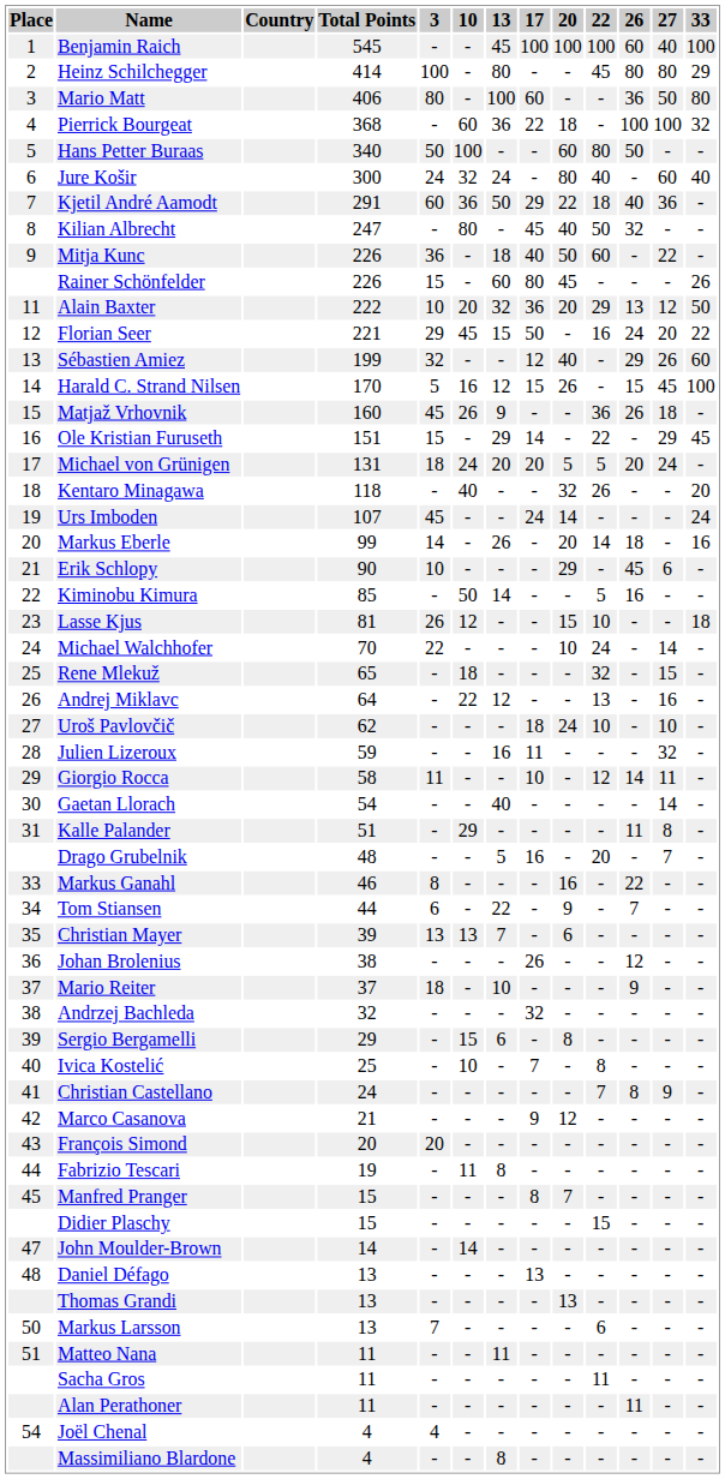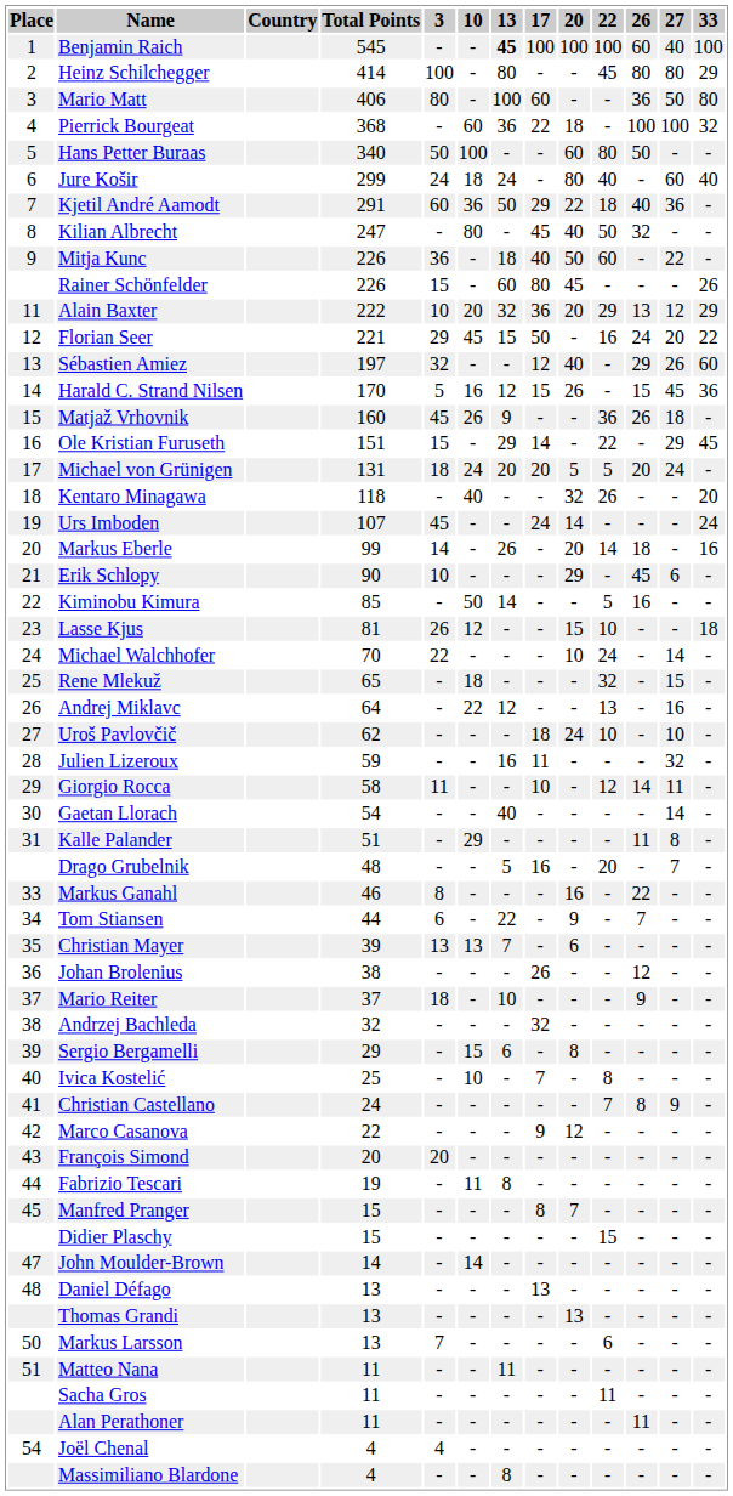Benjamin Raich | 13: normal -> bold
Jure Košir | Total Points: 300 -> 299
Jure Košir | 10: 32 -> 18
Alain Baxter | 33: 50 -> 29
Sébastien Amiez | Total Points: 199 -> 197
Harald C. Strand Nilsen | 33: 100 -> 36
Marco Casanova | Total Points: 21 -> 22
